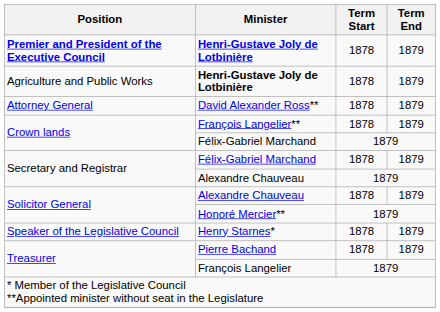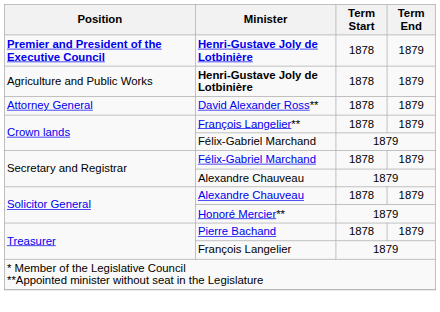- row: Speaker of the Legislative Council | Henry Starnes* | 1878 | 1879
